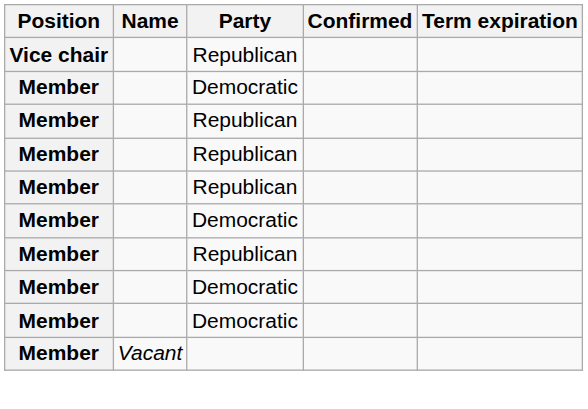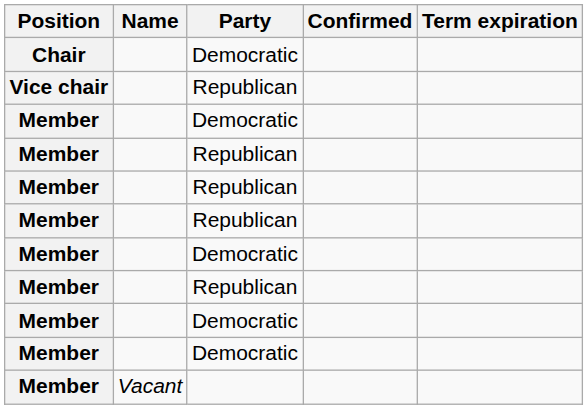+ row: Chair | Democratic
